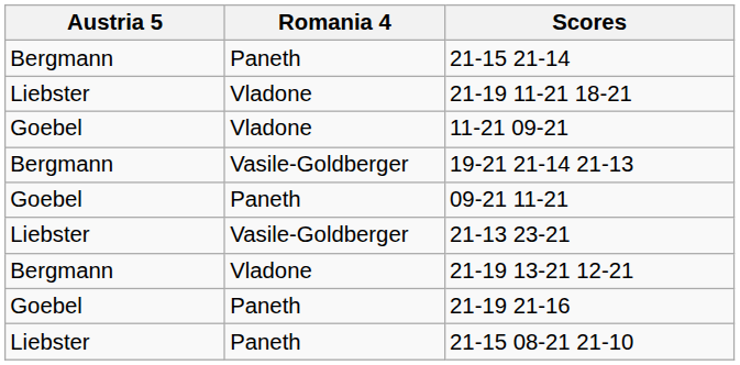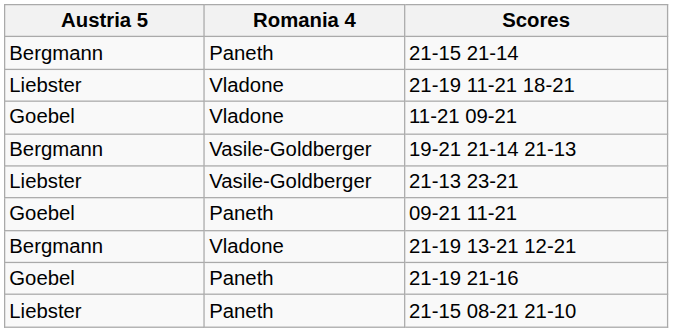rows swapped: 09-21 11-21 <-> 21-13 23-21
